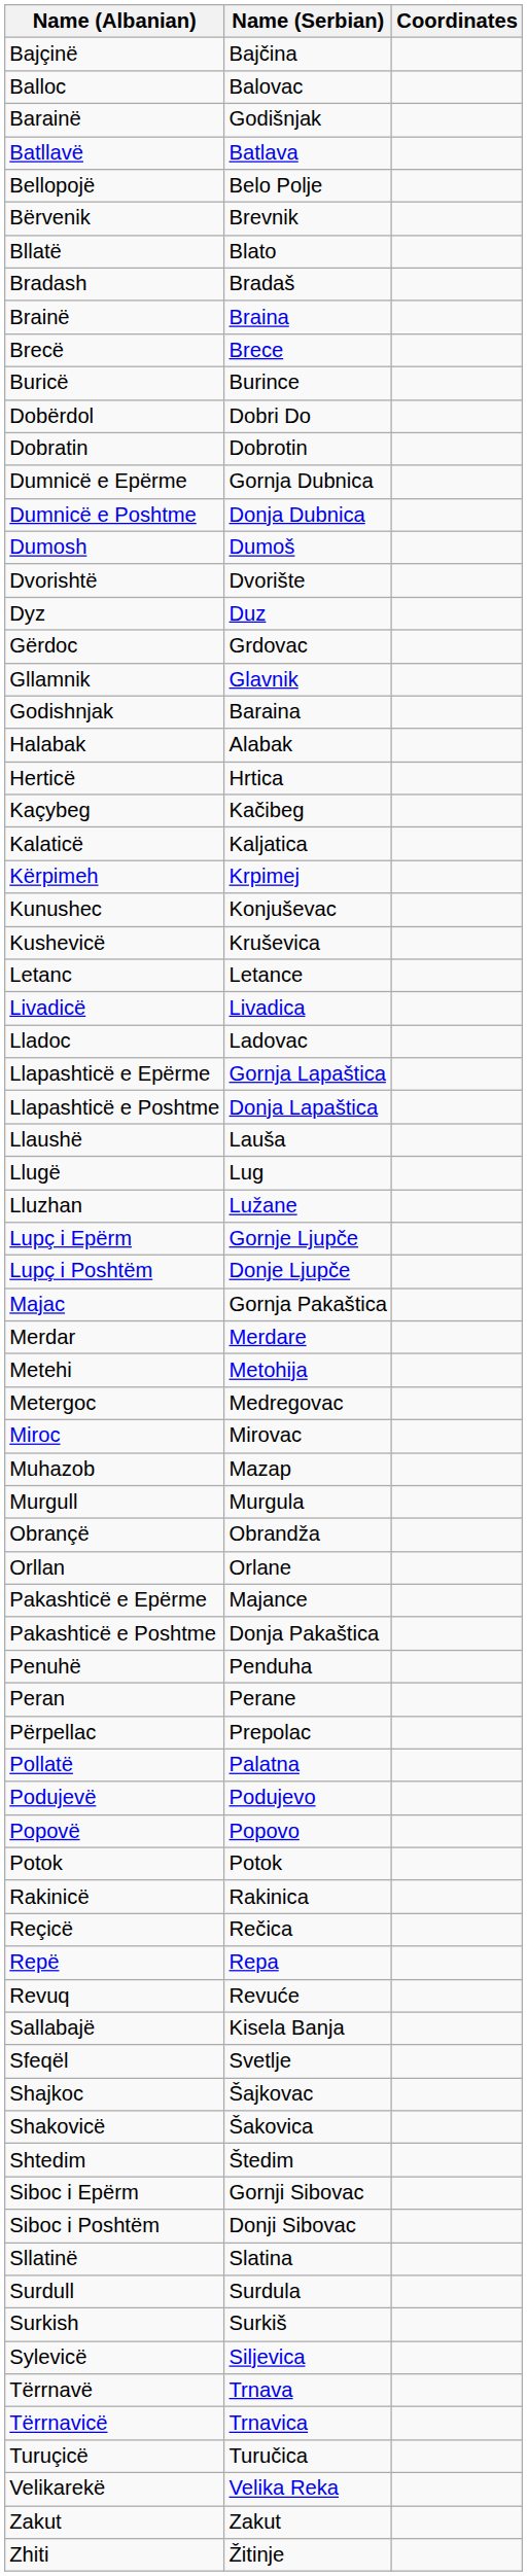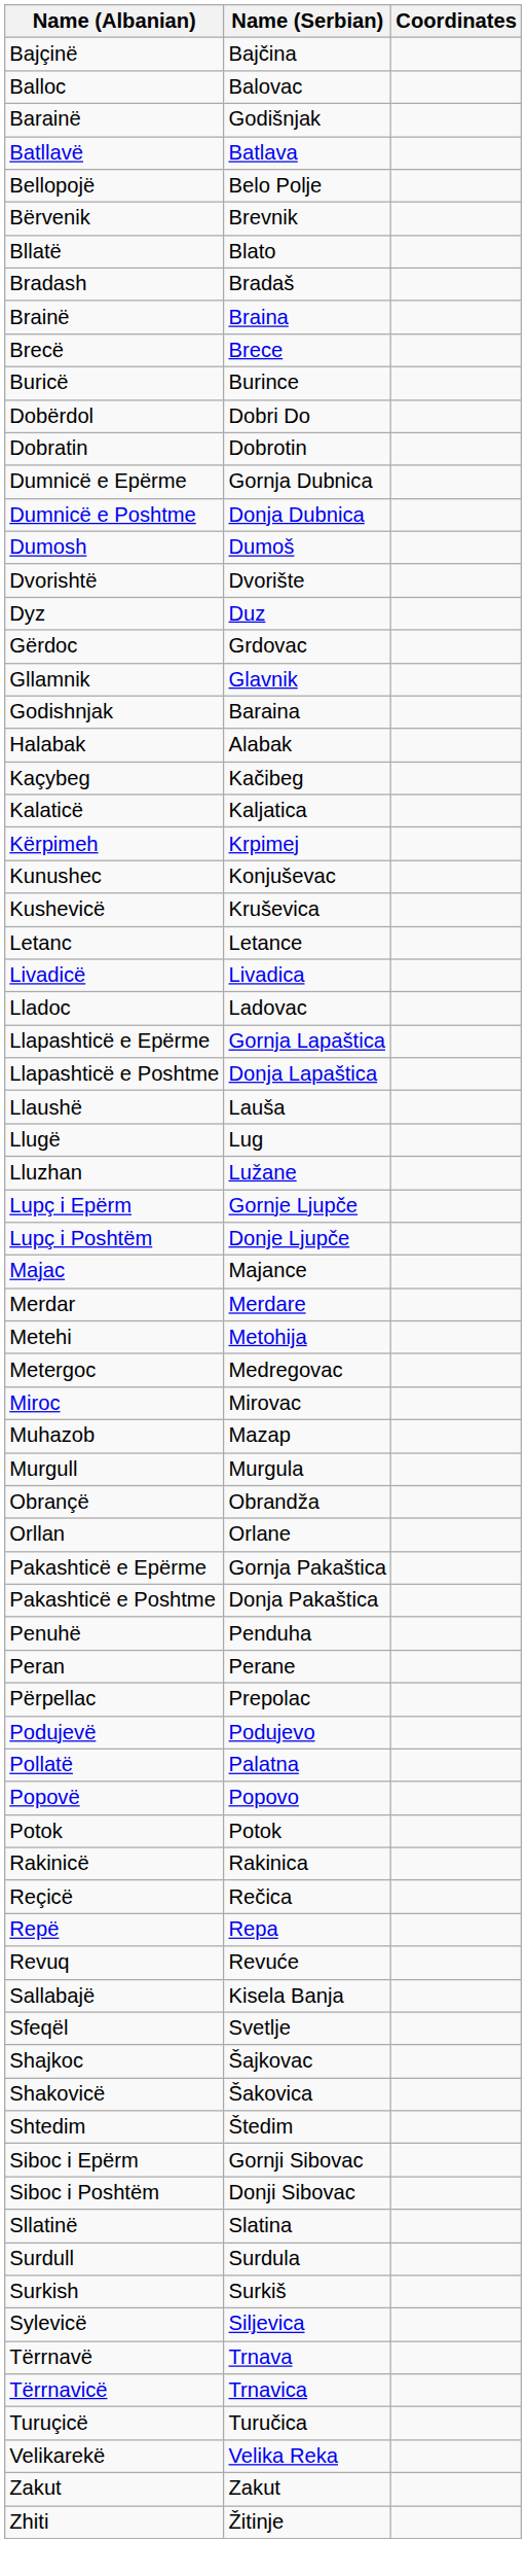- row: Herticë | Hrtica
Majac | Name (Serbian): Gornja Pakaštica -> Majance
Pakashticë e Epërme | Name (Serbian): Majance -> Gornja Pakaštica
rows swapped: Podujevë <-> Pollatë
